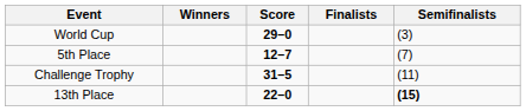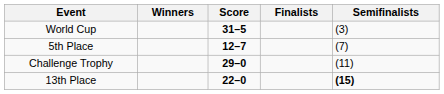World Cup | Score: 29–0 -> 31–5
Challenge Trophy | Score: 31–5 -> 29–0
